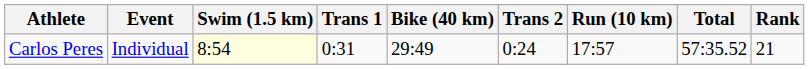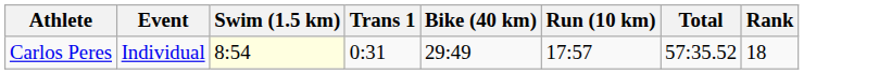- column: Trans 2 | 0:24
Carlos Peres | Rank: 21 -> 18
